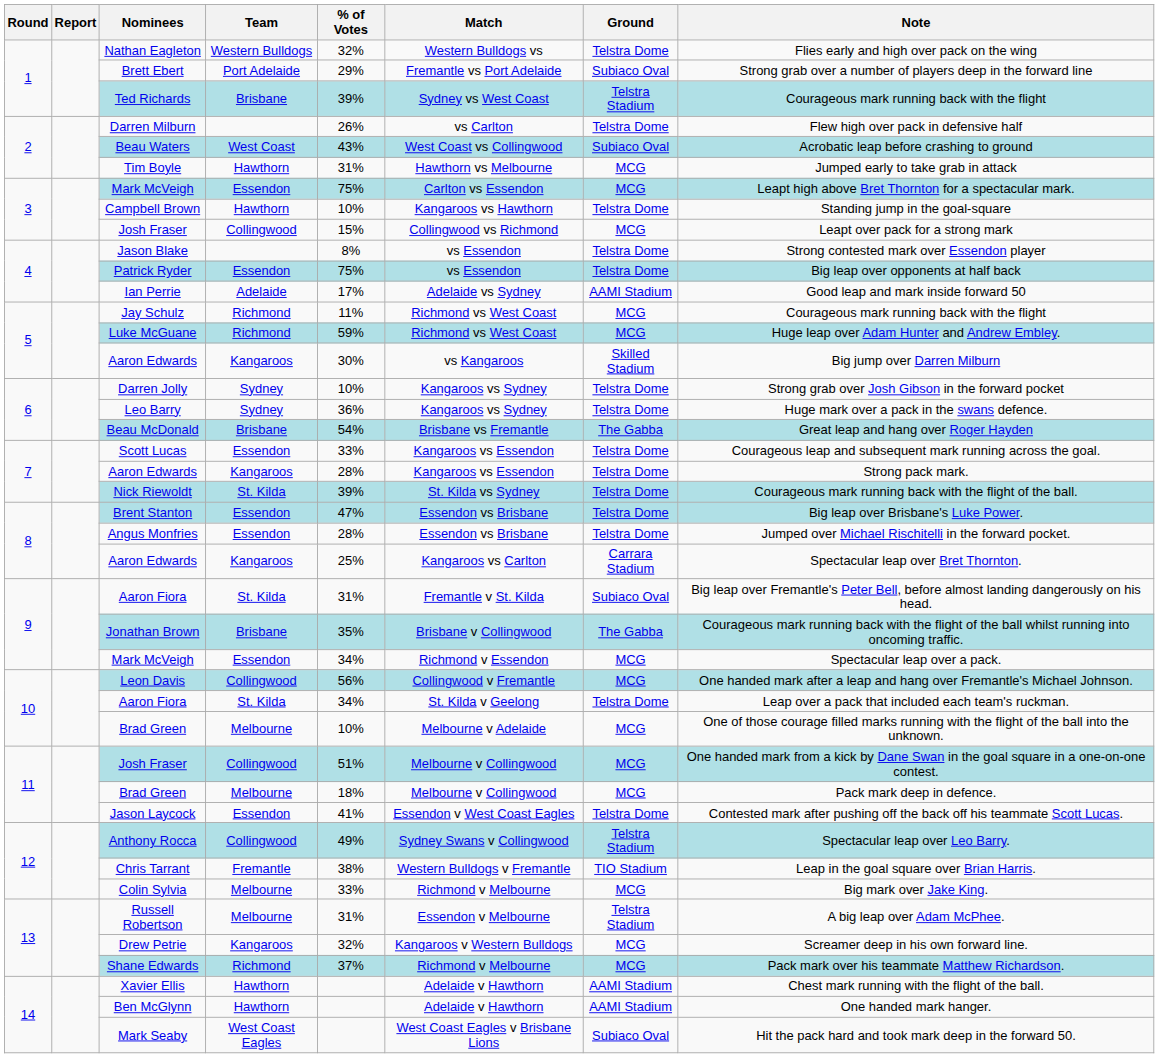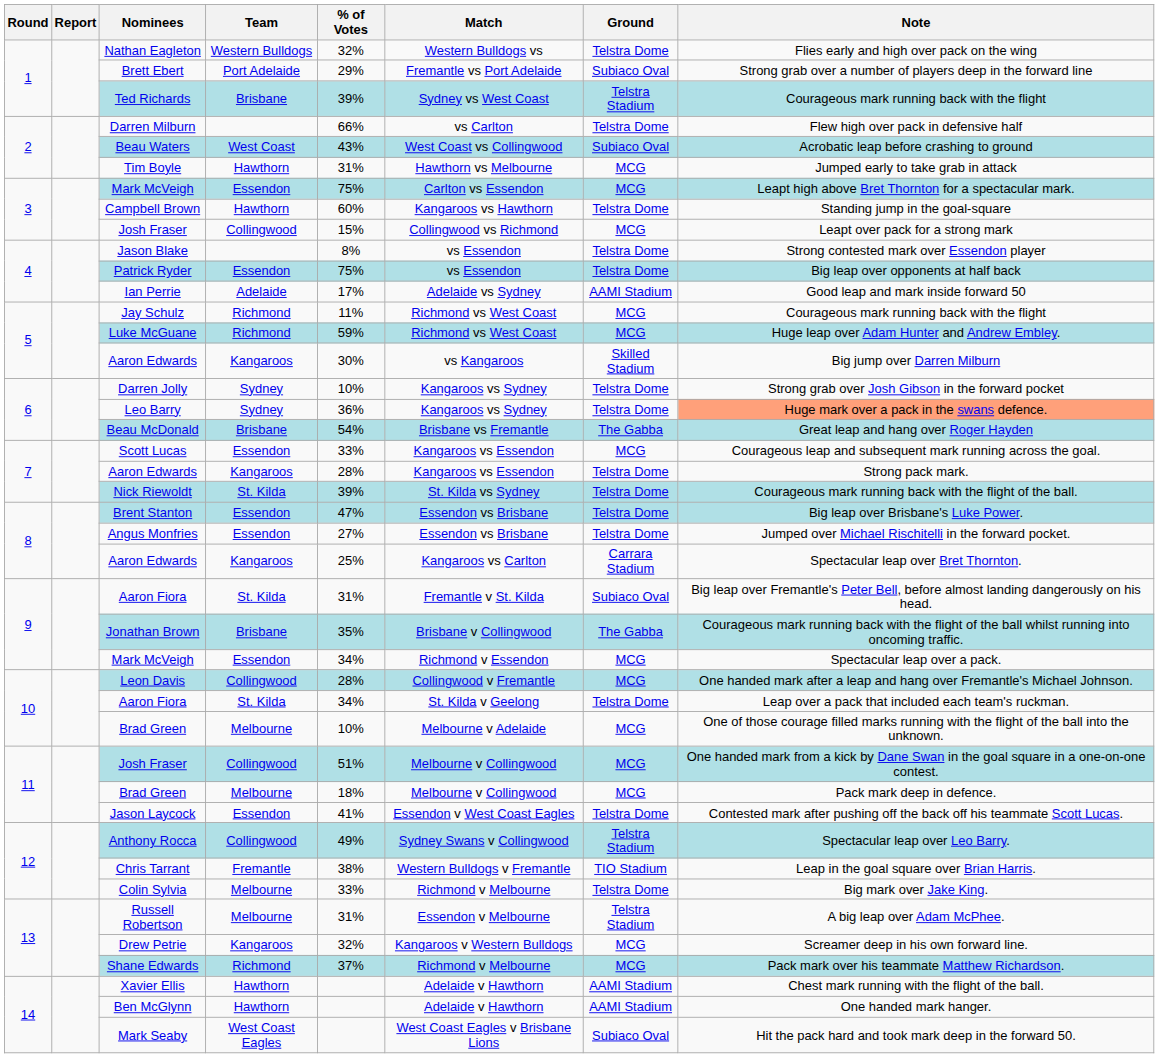Darren Milburn | % of Votes: 26% -> 66%
Campbell Brown | % of Votes: 10% -> 60%
Leo Barry | Note: no background -> lightsalmon background
Scott Lucas | Ground: Telstra Dome -> MCG
Angus Monfries | % of Votes: 28% -> 27%
Leon Davis | % of Votes: 56% -> 28%
Colin Sylvia | Ground: MCG -> Telstra Dome
